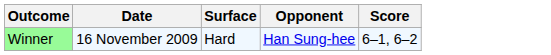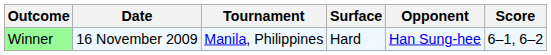+ column: Tournament | Manila, Philippines
